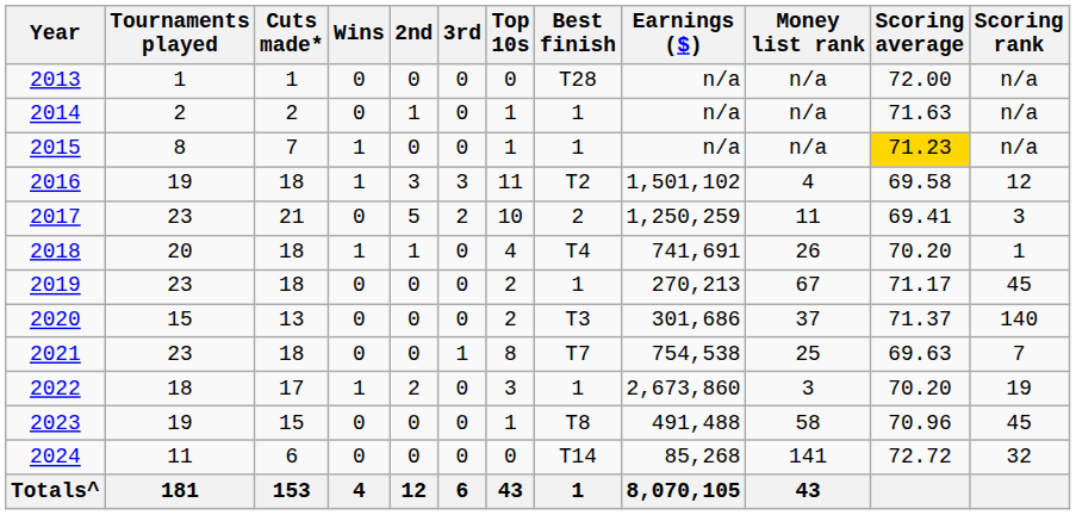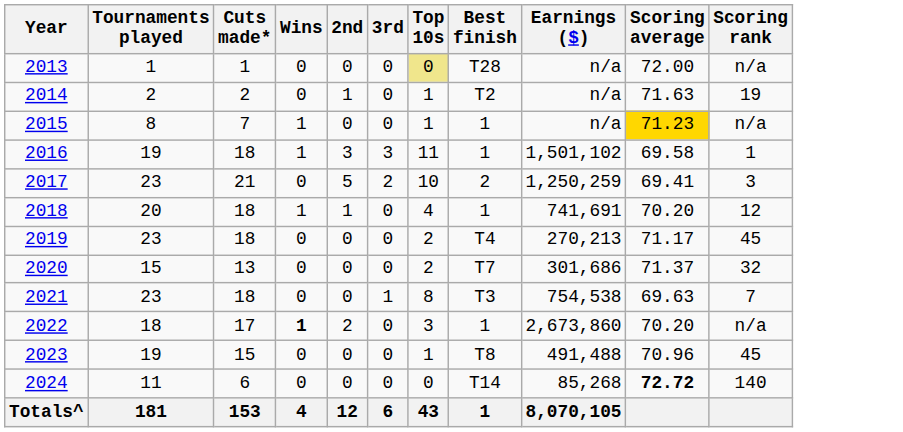- column: Money list rank | n/a | n/a | n/a | 4 | 11 | 26 | 67 | 37 | 25 | 3 | 58 | 141 | 43
2013 | Top 10s: no background -> khaki background
2014 | Best finish: 1 -> T2
2014 | Scoring rank: n/a -> 19
2016 | Best finish: T2 -> 1
2016 | Scoring rank: 12 -> 1
2018 | Best finish: T4 -> 1
2018 | Scoring rank: 1 -> 12
2019 | Best finish: 1 -> T4
2020 | Best finish: T3 -> T7
2020 | Scoring rank: 140 -> 32
2021 | Best finish: T7 -> T3
2022 | Wins: normal -> bold
2022 | Scoring rank: 19 -> n/a
2024 | Scoring average: normal -> bold
2024 | Scoring rank: 32 -> 140
